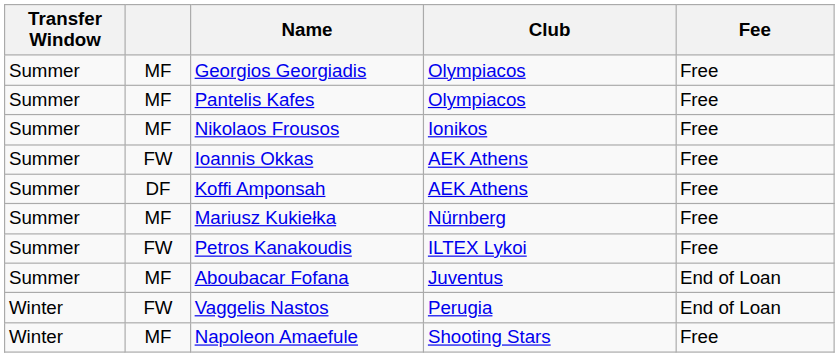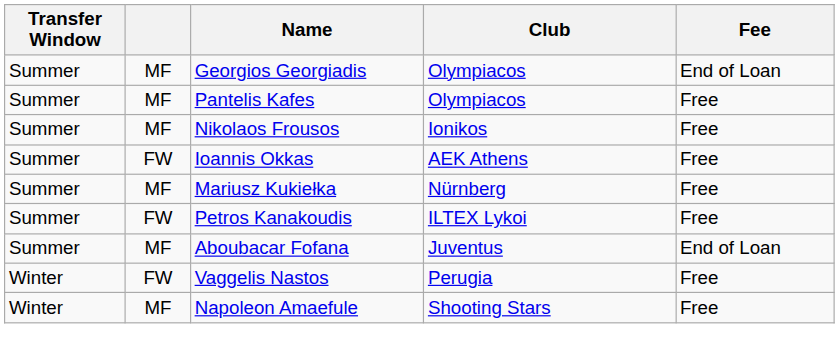Georgios Georgiadis | Fee: Free -> End of Loan
- row: Summer | DF | Koffi Amponsah | AEK Athens | Free
Vaggelis Nastos | Fee: End of Loan -> Free
